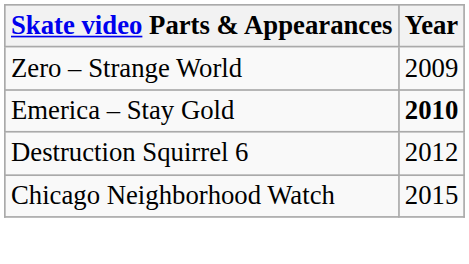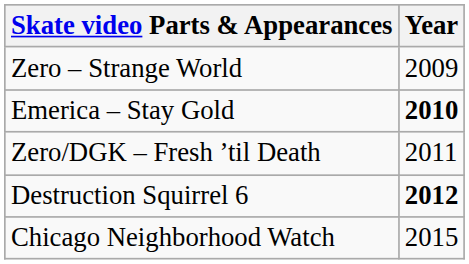+ row: Zero/DGK – Fresh ’til Death | 2011
Destruction Squirrel 6 | Year: normal -> bold
